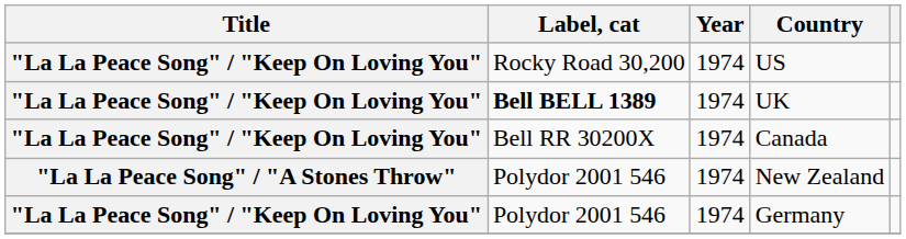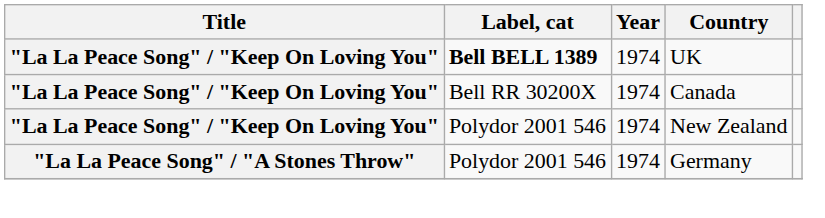- row: "La La Peace Song" / "Keep On Loving You" | Rocky Road 30,200 | 1974 | US
New Zealand | Title: "La La Peace Song" / "A Stones Throw" -> "La La Peace Song" / "Keep On Loving You"
Germany | Title: "La La Peace Song" / "Keep On Loving You" -> "La La Peace Song" / "A Stones Throw"
